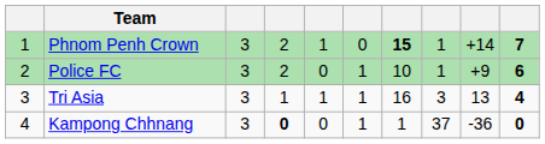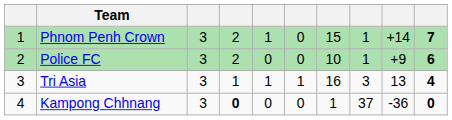Phnom Penh Crown | column 7: bold -> normal
Police FC | column 6: 1 -> 0
Kampong Chhnang | column 6: 1 -> 0
